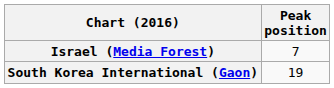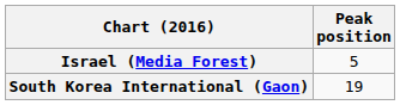Israel (Media Forest) | Peak position: 7 -> 5
